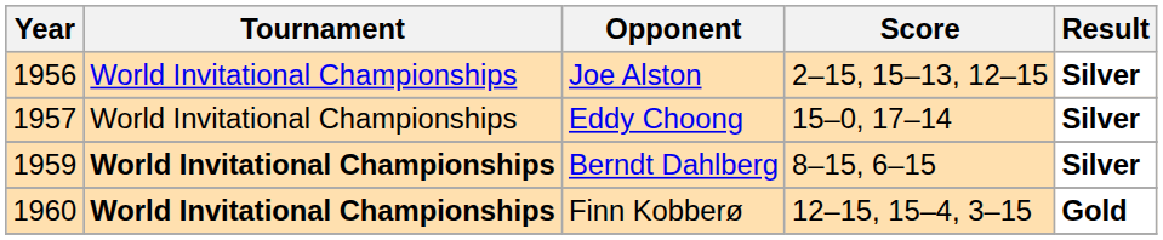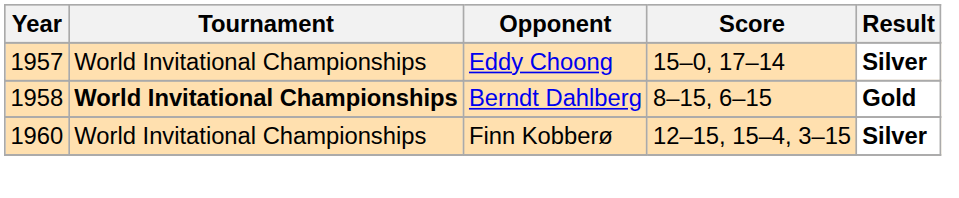- row: 1956 | World Invitational Championships | Joe Alston | 2–15, 15–13, 12–15 | Silver
Berndt Dahlberg | Year: 1959 -> 1958
Berndt Dahlberg | Result: Silver -> Gold
Finn Kobberø | Tournament: bold -> normal
Finn Kobberø | Result: Gold -> Silver
